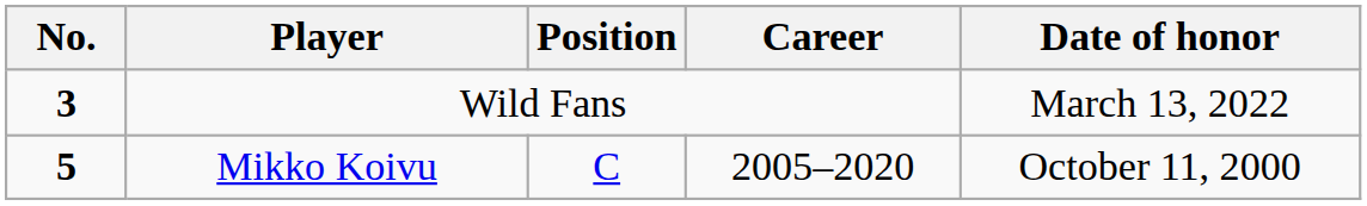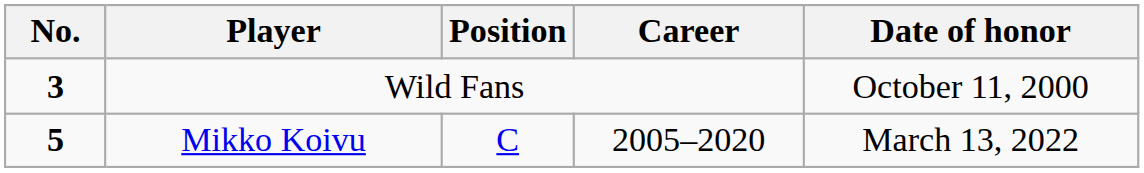Wild Fans | Date of honor: March 13, 2022 -> October 11, 2000
Mikko Koivu | Date of honor: October 11, 2000 -> March 13, 2022
